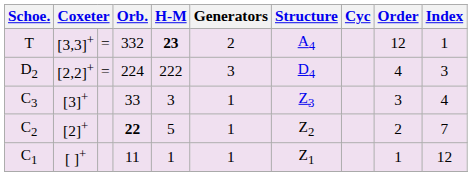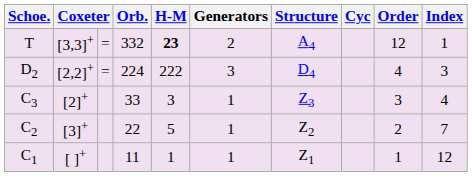C3 | column 2: [3]+ -> [2]+
C2 | column 2: [2]+ -> [3]+
C2 | Orb.: bold -> normal
